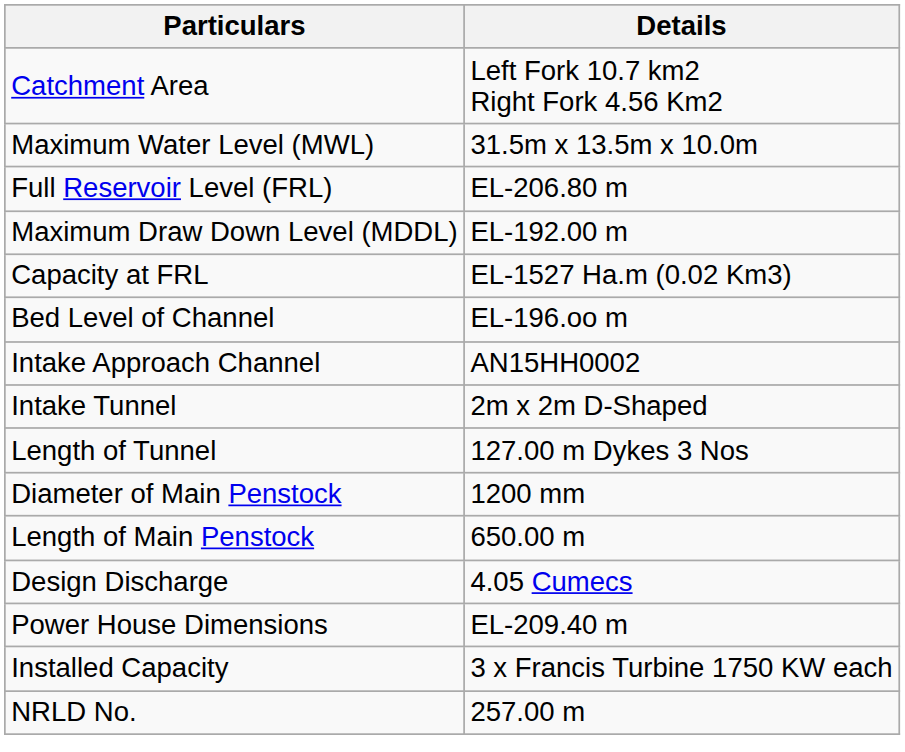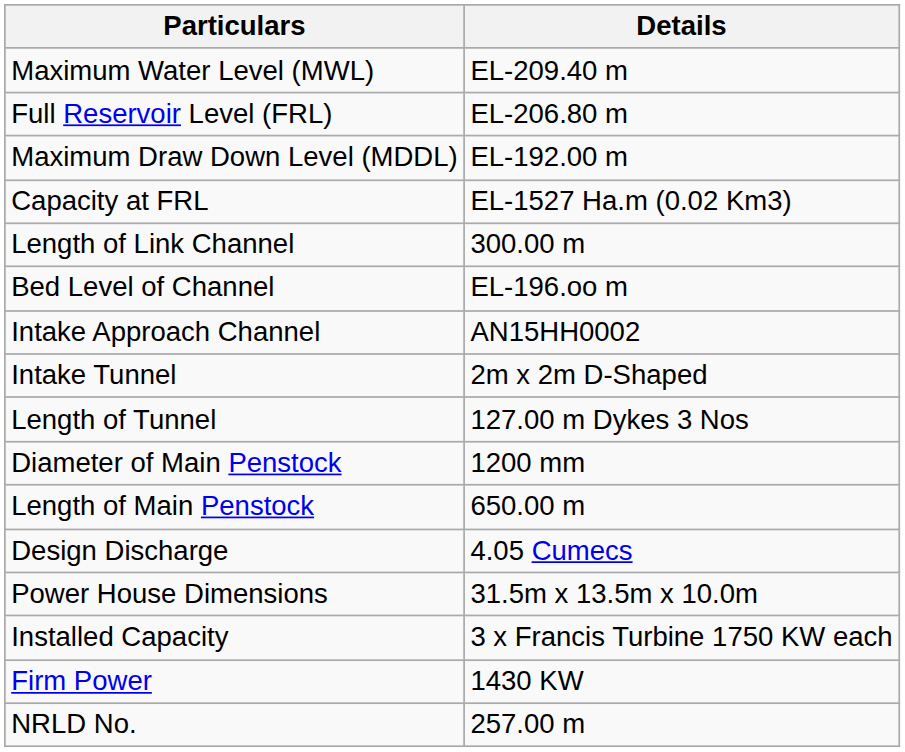- row: Catchment Area | Left Fork 10.7 km2 Right Fork 4.56 Km2
Maximum Water Level (MWL) | Details: 31.5m x 13.5m x 10.0m -> EL-209.40 m
+ row: Length of Link Channel | 300.00 m
Power House Dimensions | Details: EL-209.40 m -> 31.5m x 13.5m x 10.0m
+ row: Firm Power | 1430 KW
